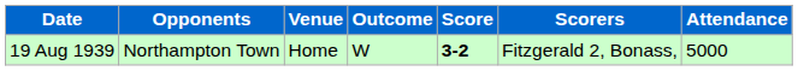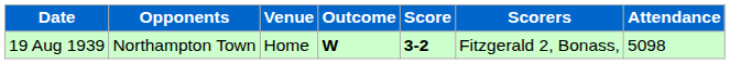19 Aug 1939 | Outcome: normal -> bold
19 Aug 1939 | Attendance: 5000 -> 5098
